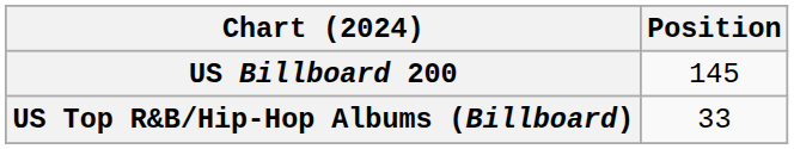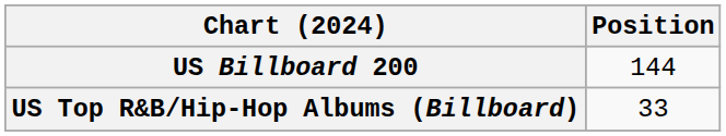US Billboard 200 | Position: 145 -> 144
